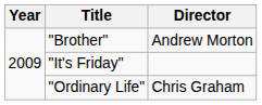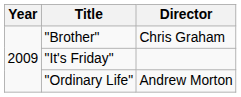"Brother" | Director: Andrew Morton -> Chris Graham
"Ordinary Life" | Director: Chris Graham -> Andrew Morton
